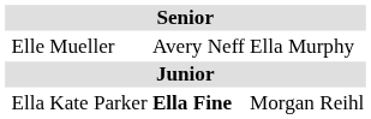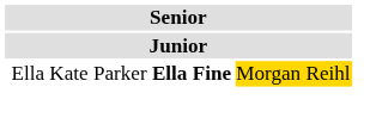- row: Elle Mueller | Avery Neff | Ella Murphy
Ella Kate Parker | column 4: no background -> gold background
